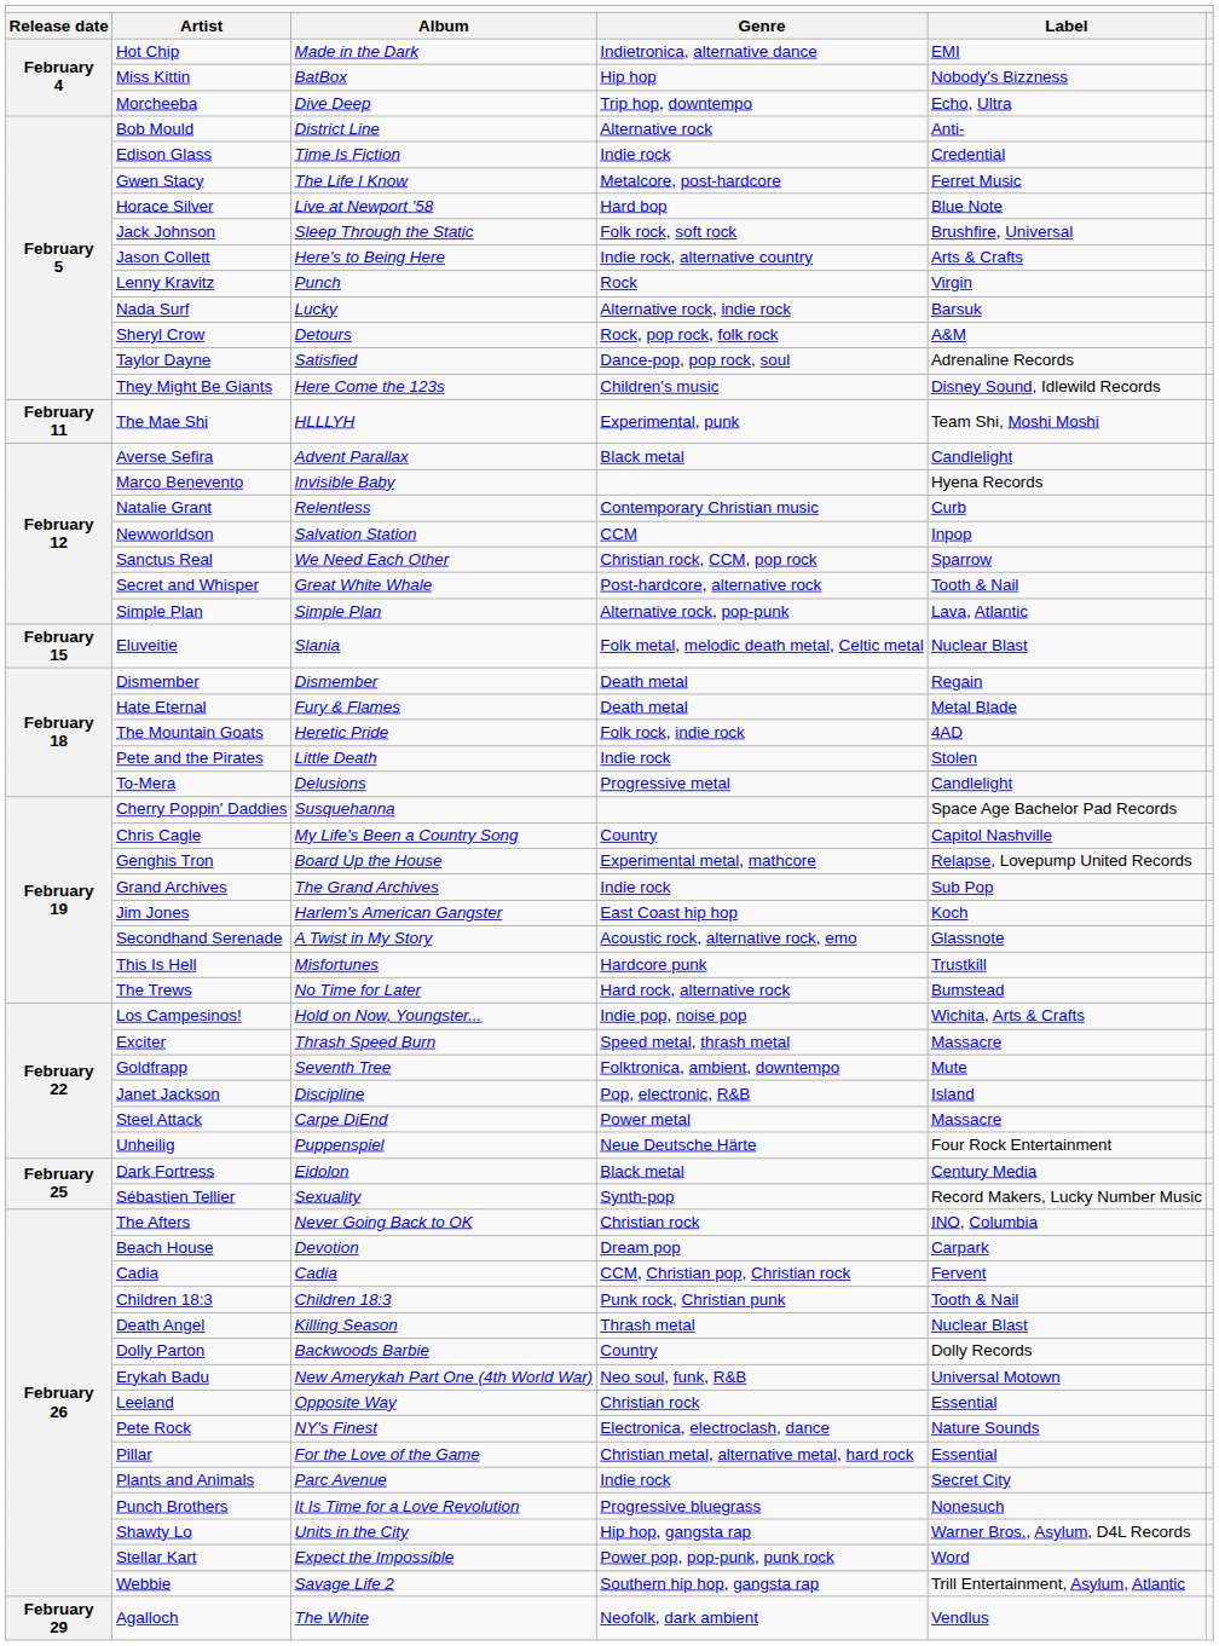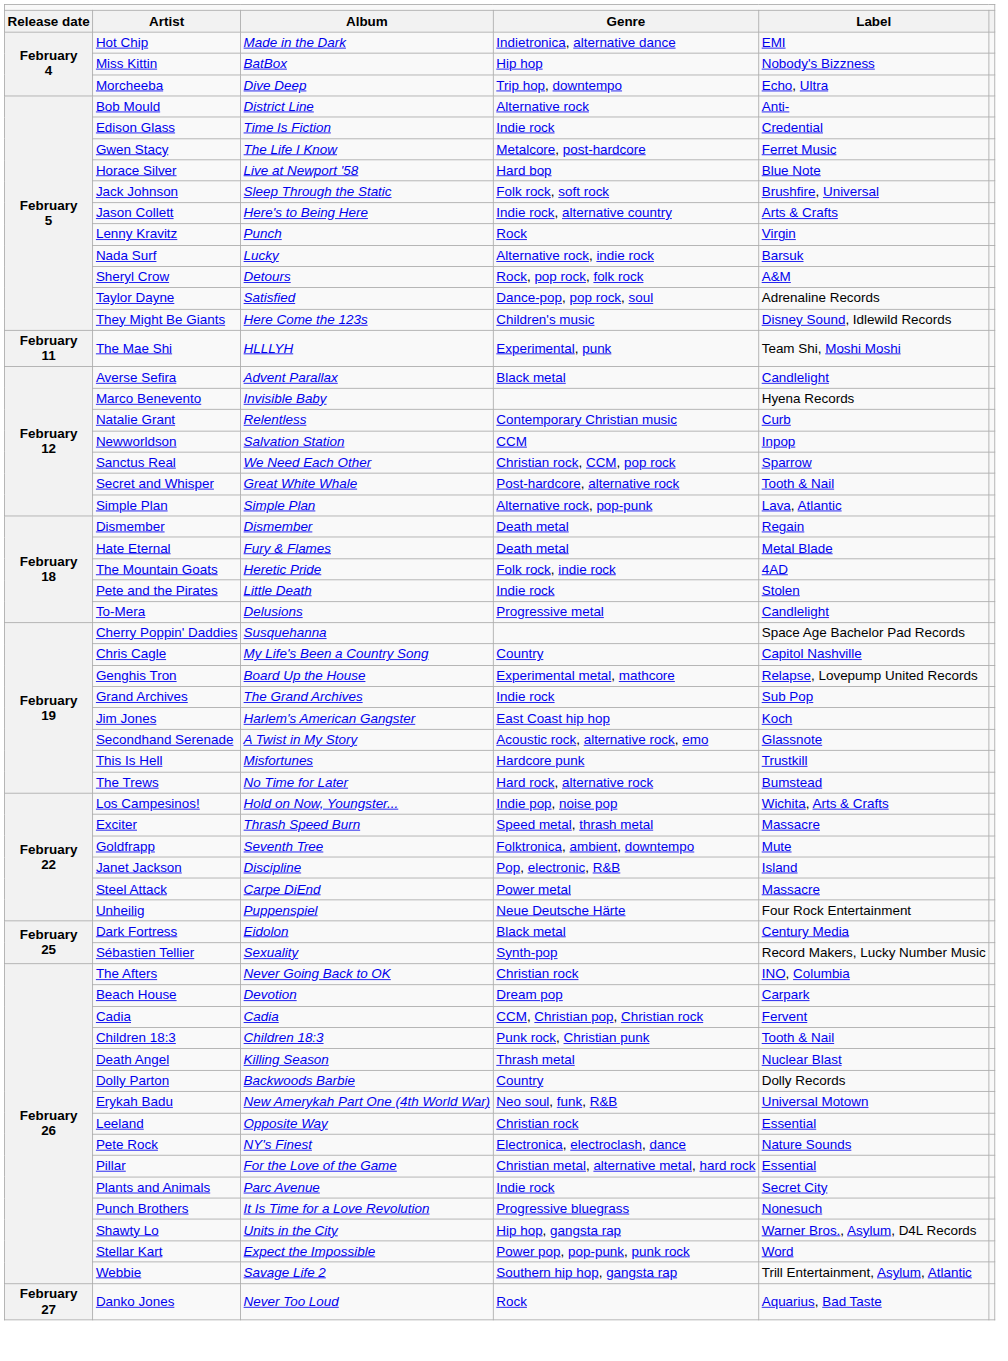- row: February 15 | Eluveitie | Slania | Folk metal, melodic death metal, Celtic metal | Nuclear Blast
+ row: February 27 | Danko Jones | Never Too Loud | Rock | Aquarius, Bad Taste
- row: February 29 | Agalloch | The White | Neofolk, dark ambient | Vendlus
